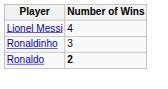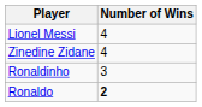+ row: Zinedine Zidane | 4
